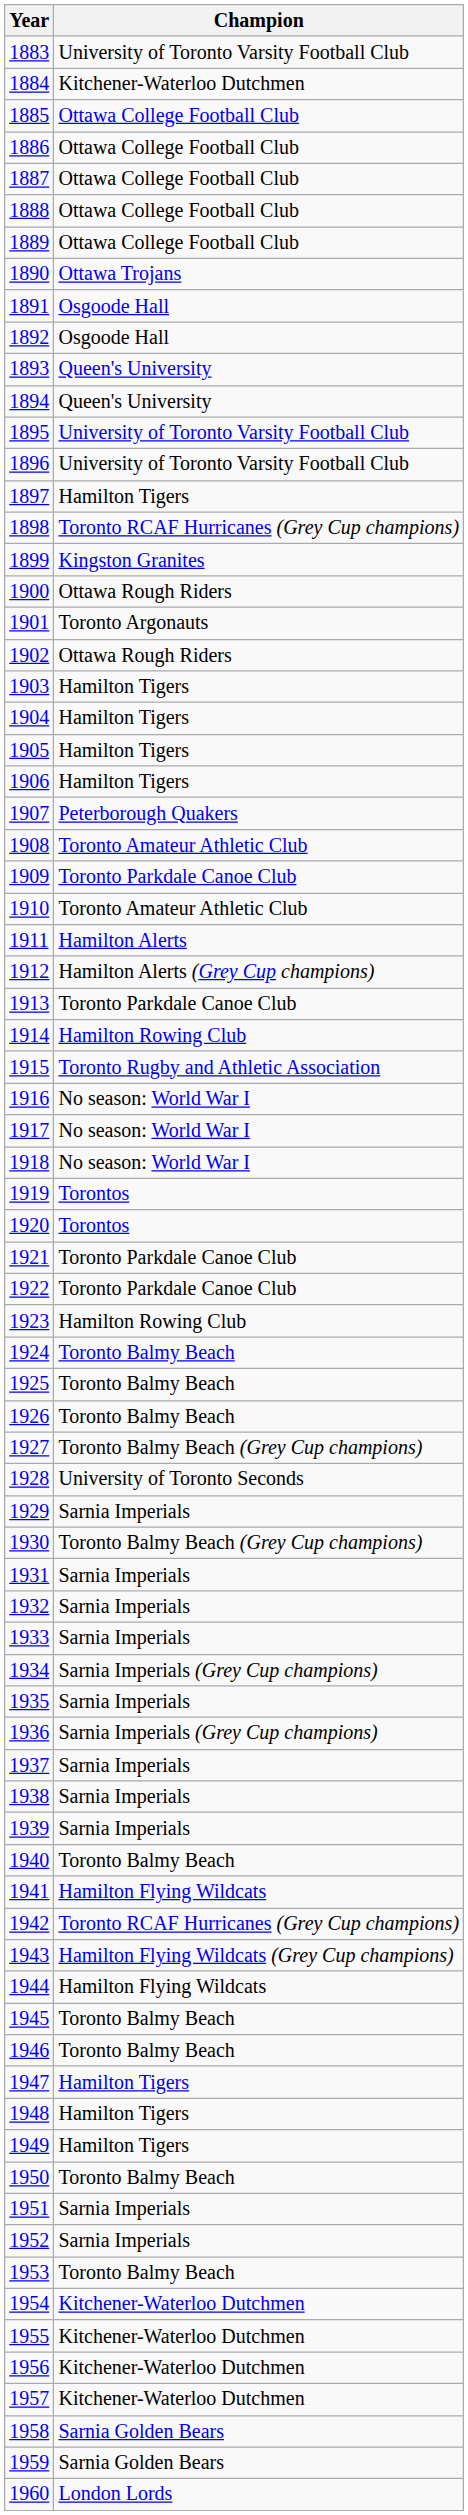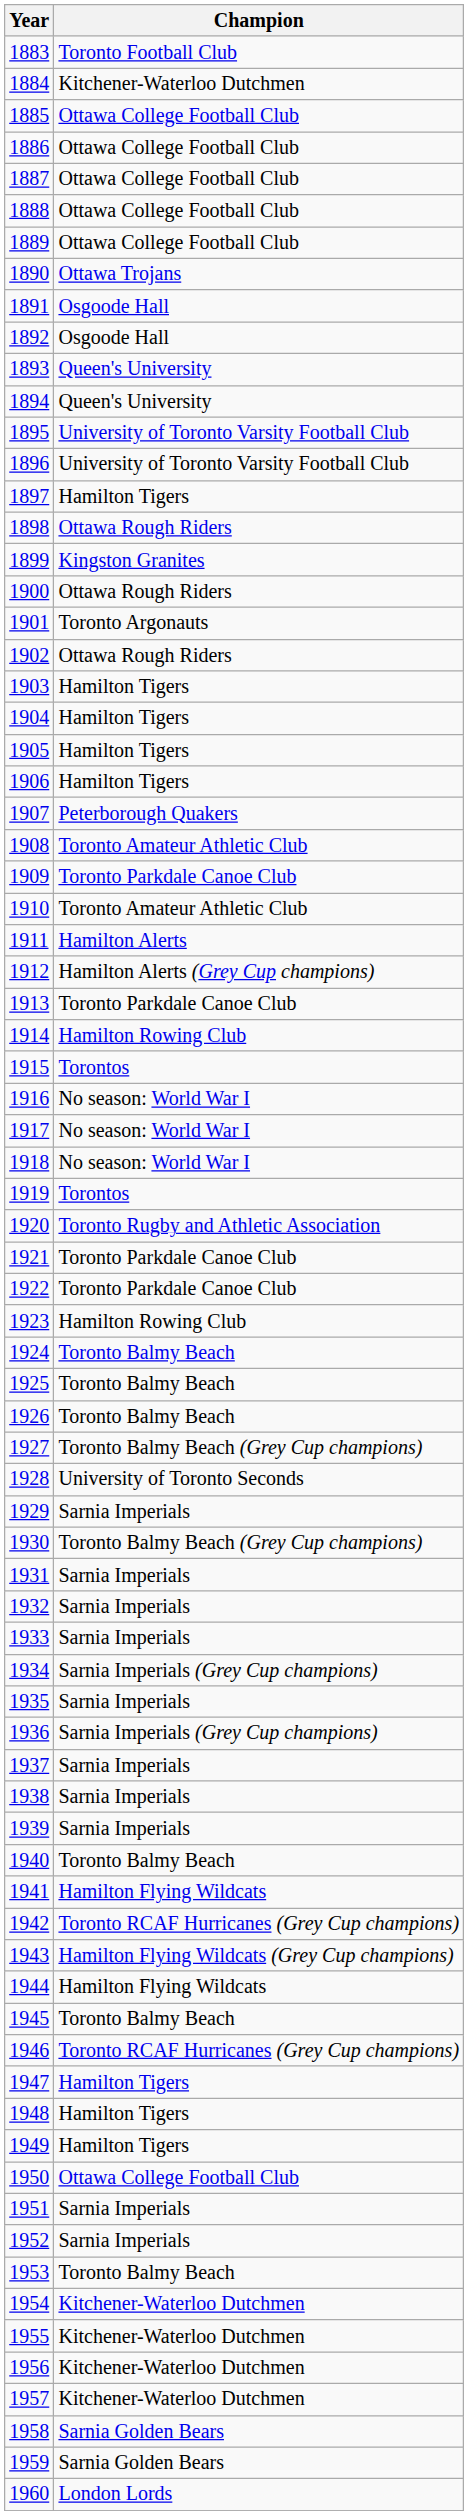1883 | Champion: University of Toronto Varsity Football Club -> Toronto Football Club
1898 | Champion: Toronto RCAF Hurricanes (Grey Cup champions) -> Ottawa Rough Riders
1915 | Champion: Toronto Rugby and Athletic Association -> Torontos
1920 | Champion: Torontos -> Toronto Rugby and Athletic Association
1946 | Champion: Toronto Balmy Beach -> Toronto RCAF Hurricanes (Grey Cup champions)
1950 | Champion: Toronto Balmy Beach -> Ottawa College Football Club
